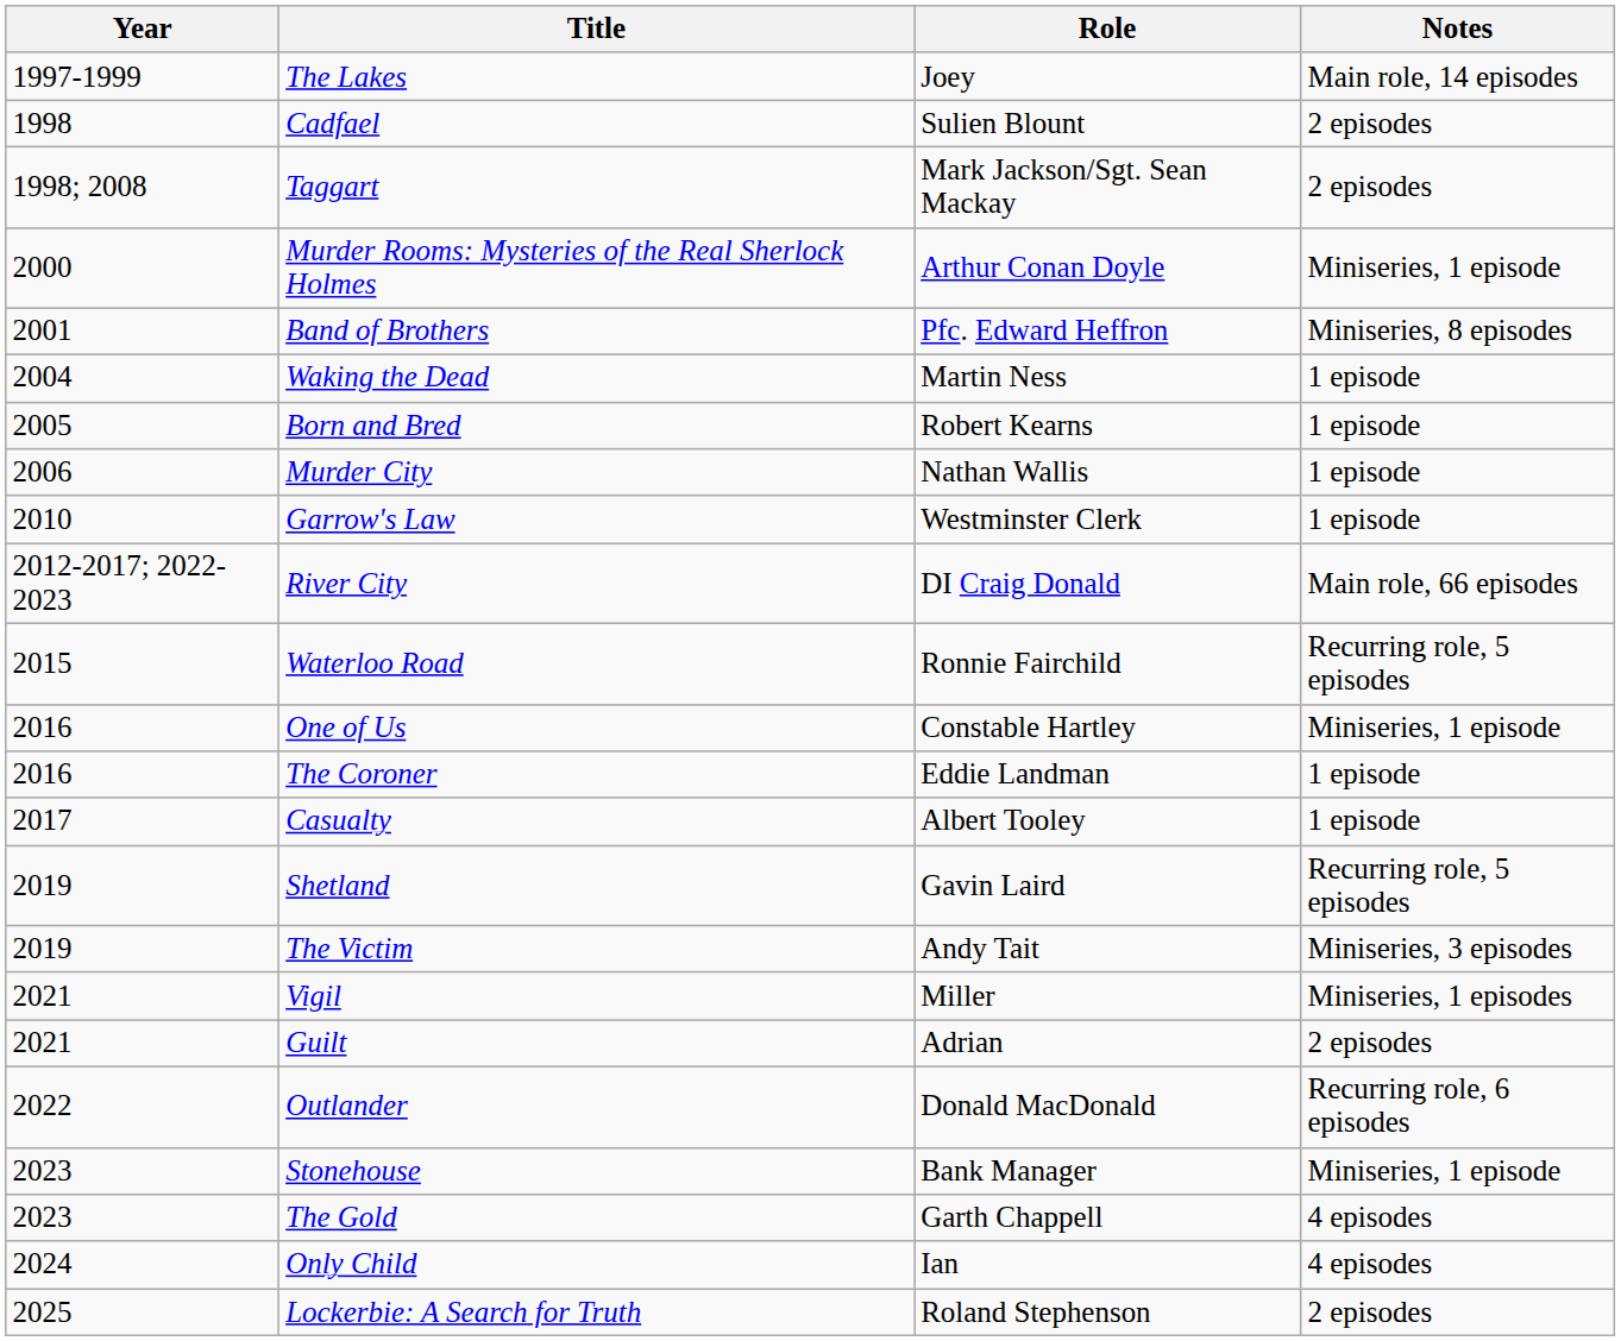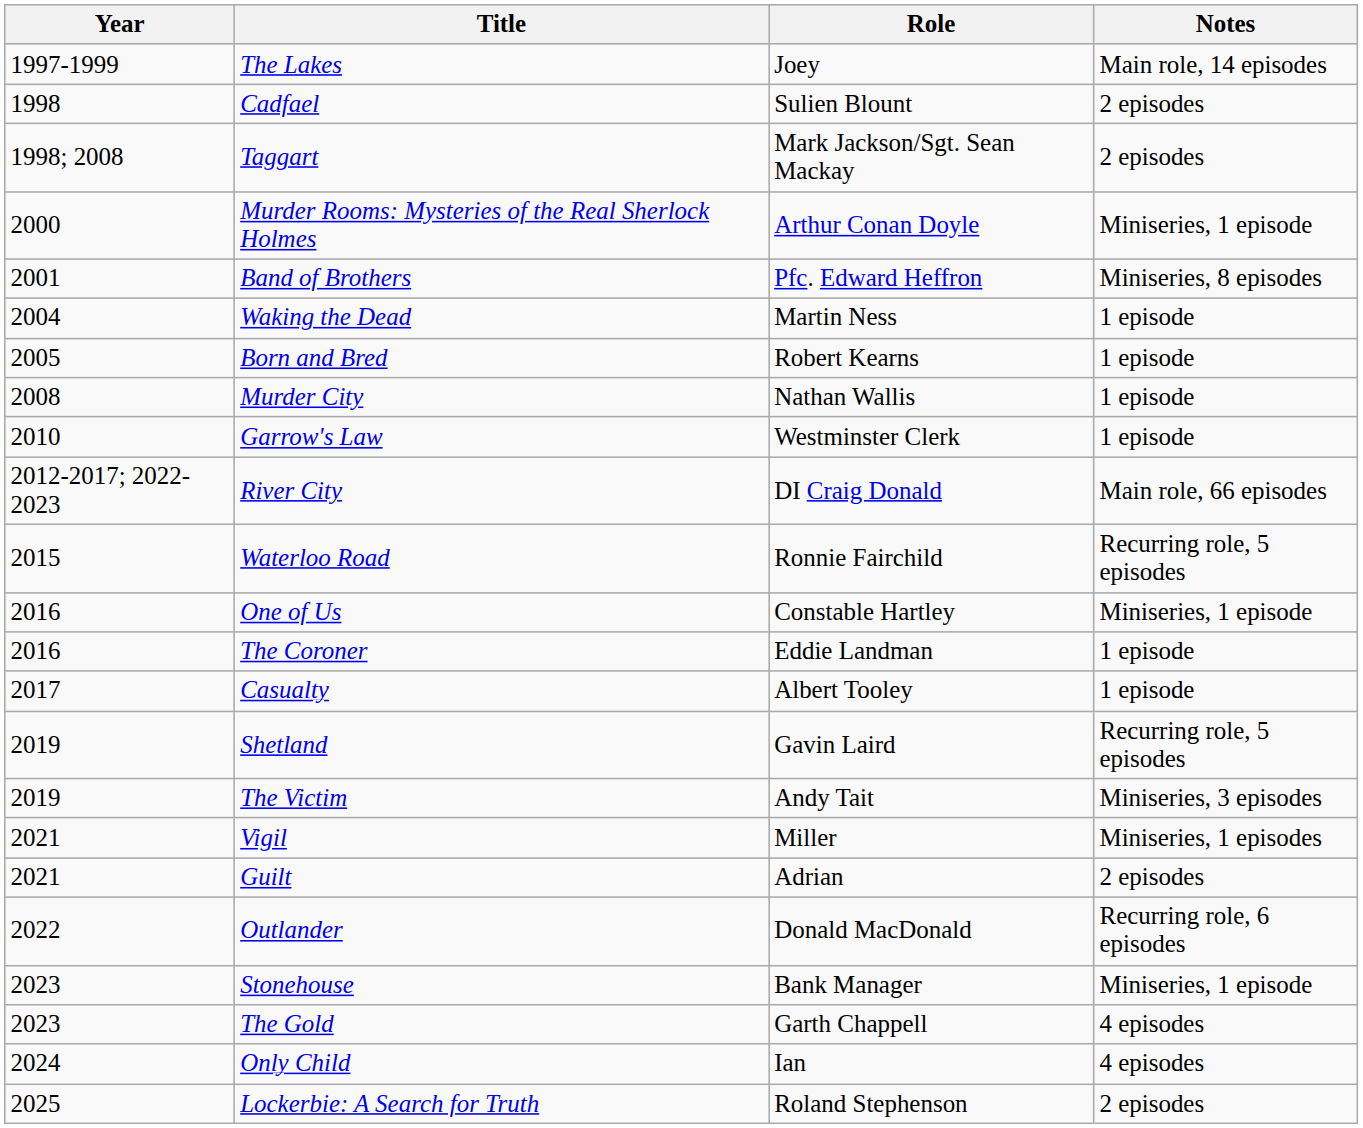Murder City | Year: 2006 -> 2008
